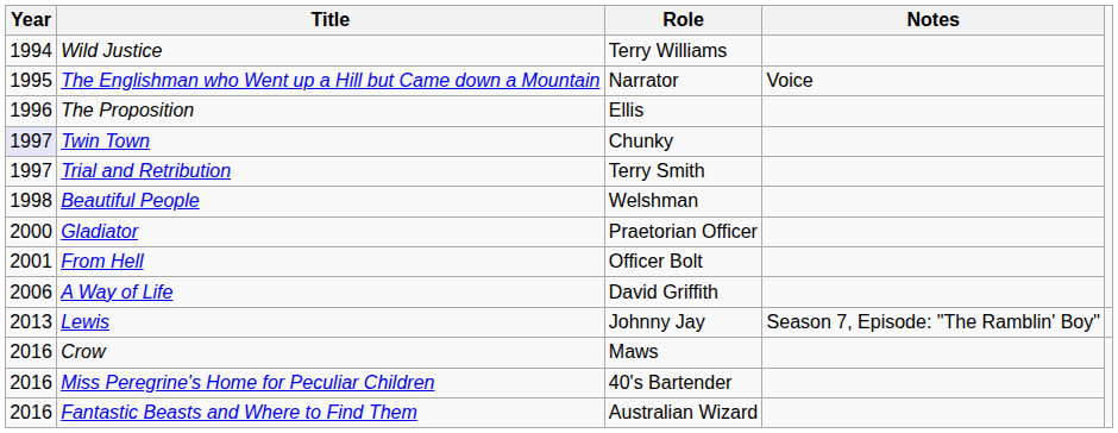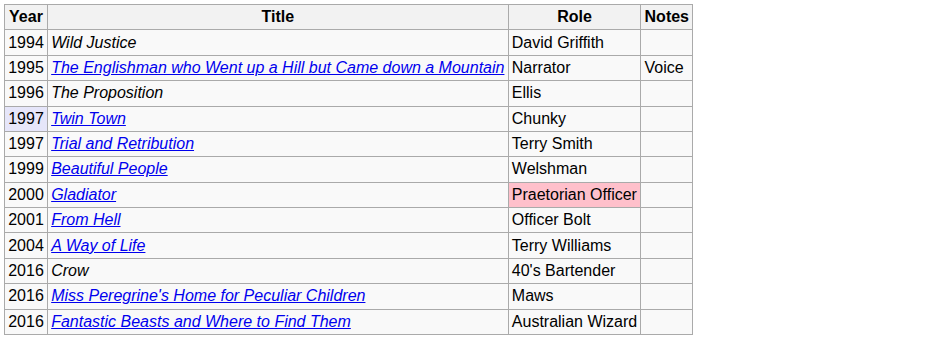Wild Justice | Role: Terry Williams -> David Griffith
Beautiful People | Year: 1998 -> 1999
Gladiator | Role: no background -> pink background
A Way of Life | Year: 2006 -> 2004
A Way of Life | Role: David Griffith -> Terry Williams
- row: 2013 | Lewis | Johnny Jay | Season 7, Episode: "The Ramblin' Boy"
Crow | Role: Maws -> 40's Bartender
Miss Peregrine's Home for Peculiar Children | Role: 40's Bartender -> Maws
